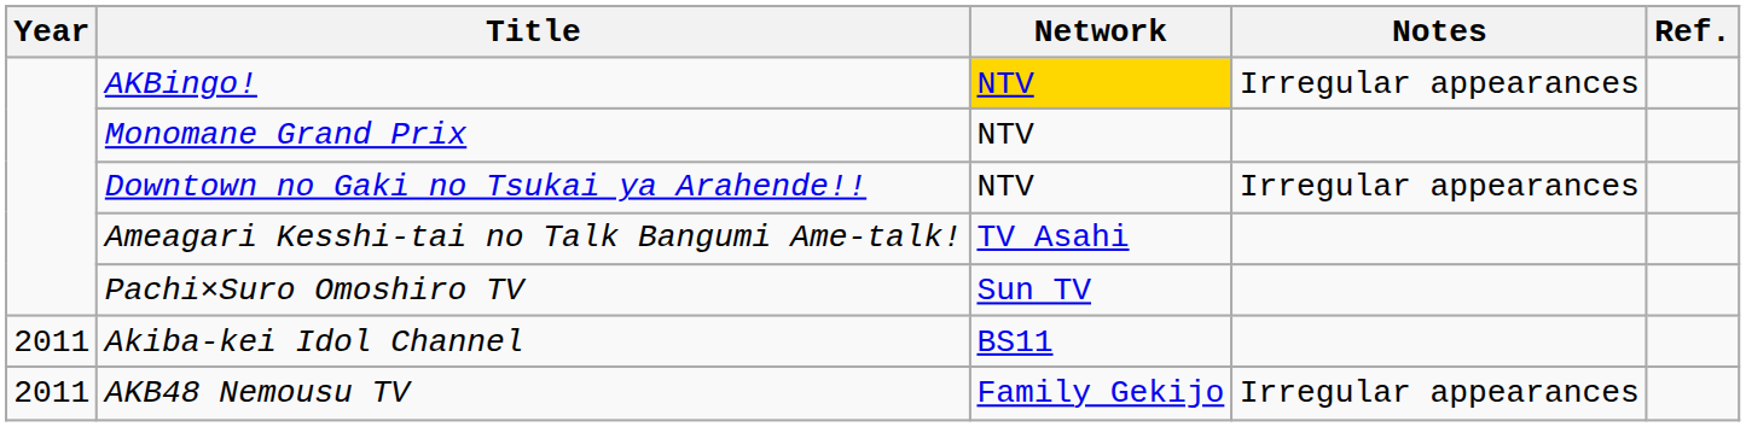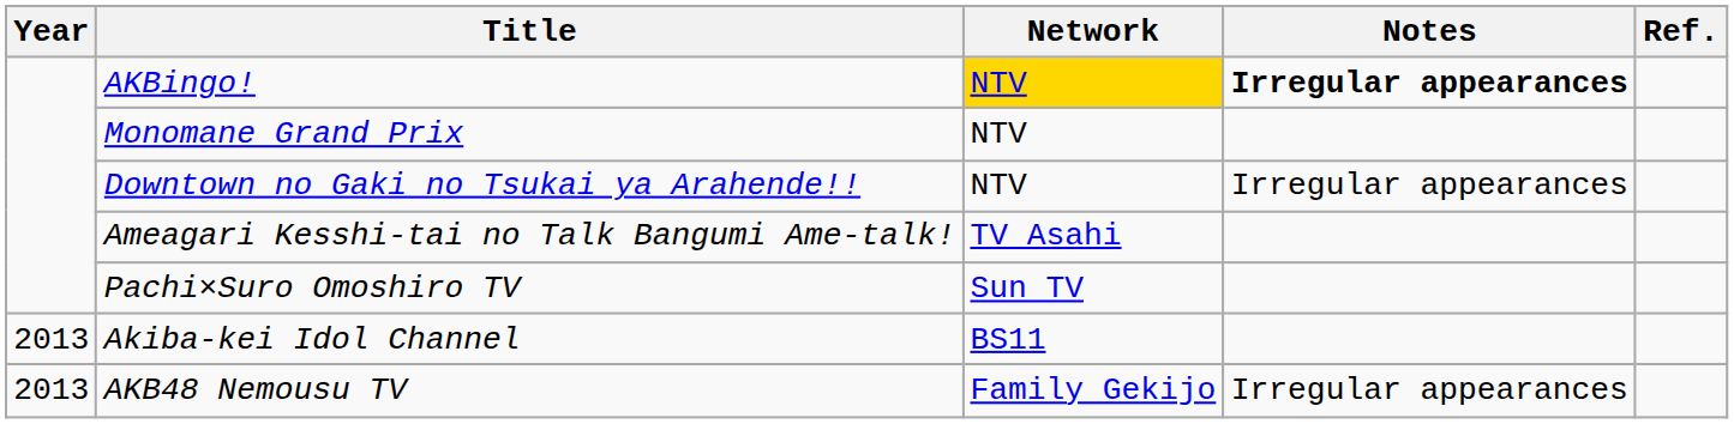AKBingo! | Notes: normal -> bold
Akiba-kei Idol Channel | Year: 2011 -> 2013
AKB48 Nemousu TV | Year: 2011 -> 2013
